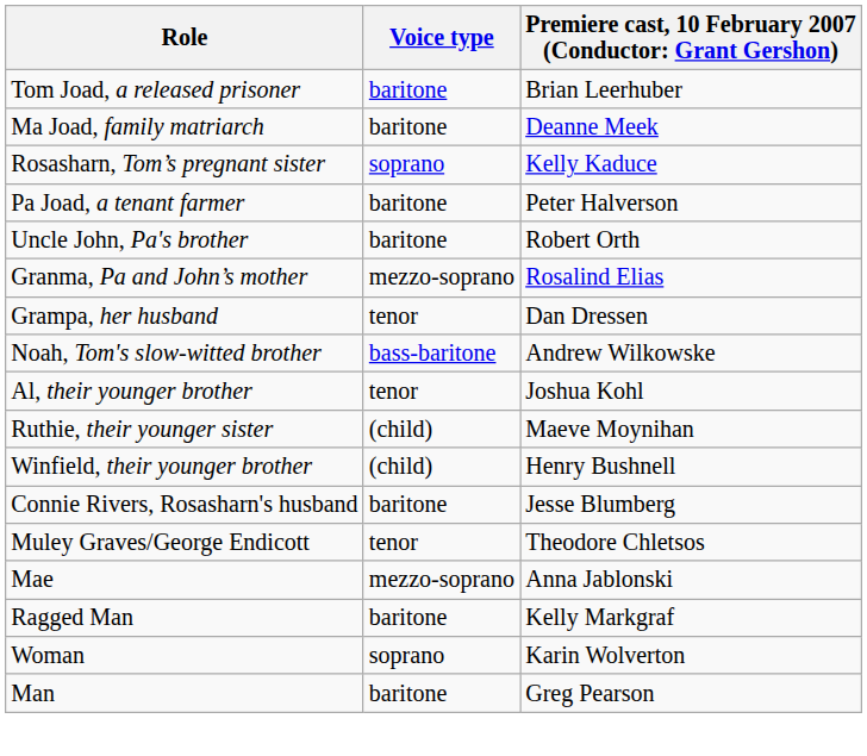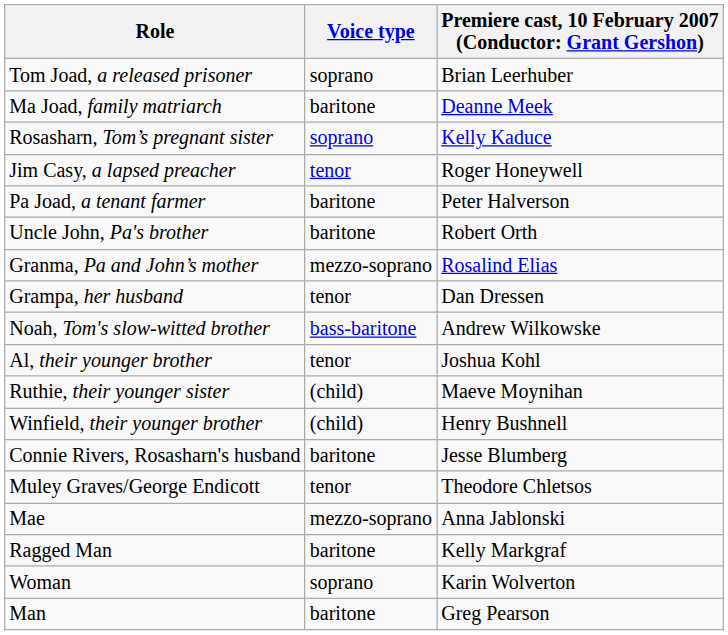Tom Joad, a released prisoner | Voice type: baritone -> soprano
+ row: Jim Casy, a lapsed preacher | tenor | Roger Honeywell
